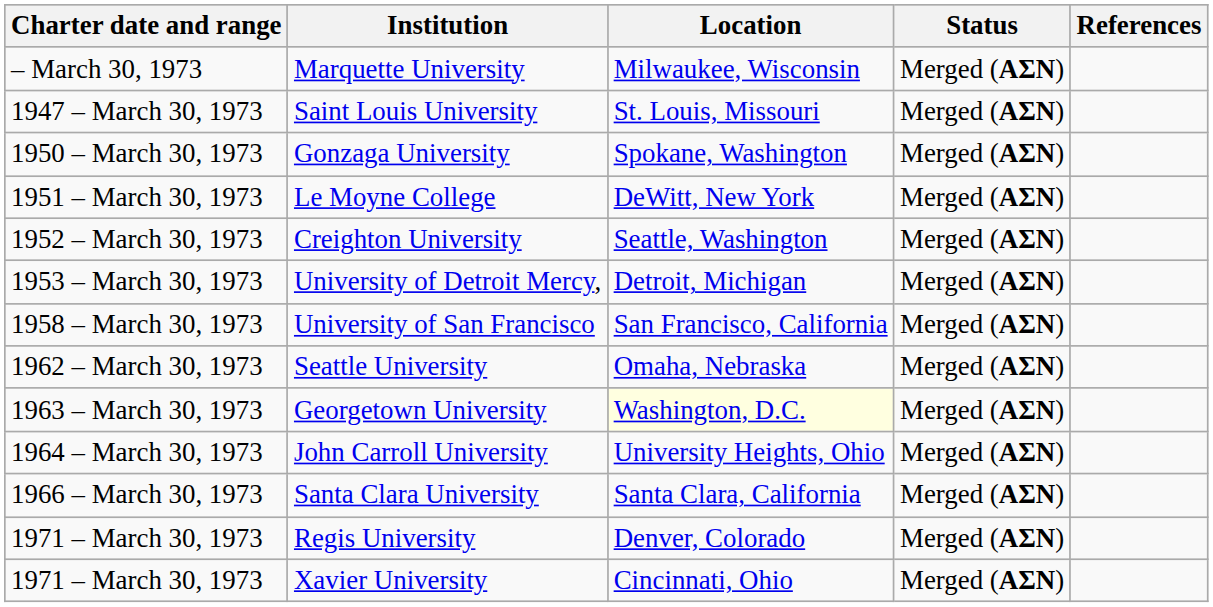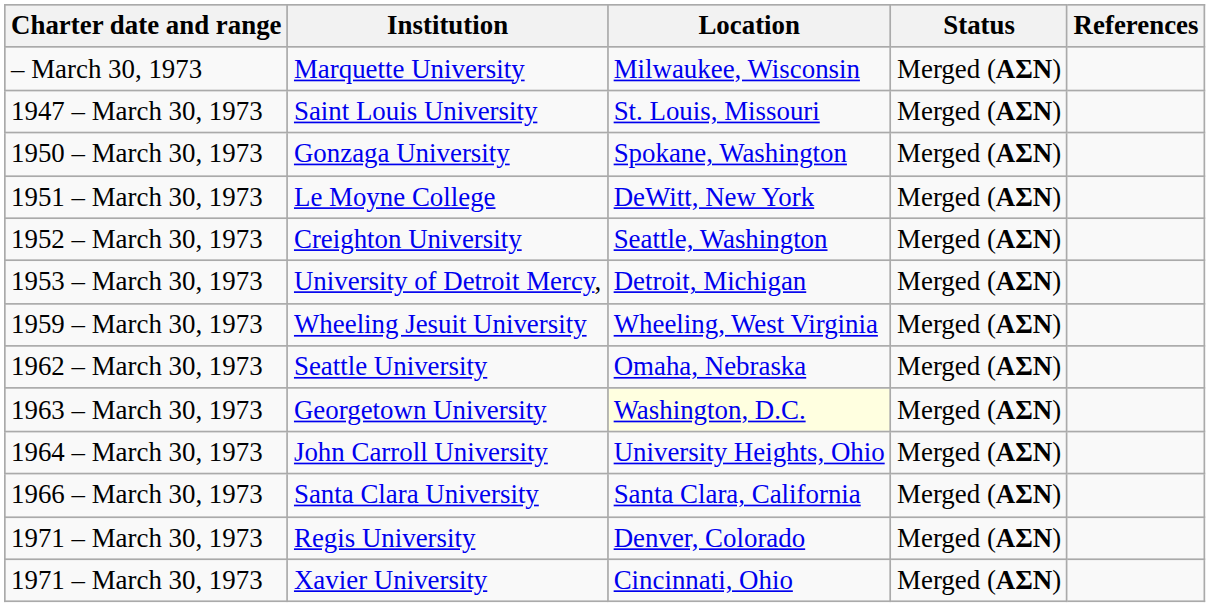- row: 1958 – March 30, 1973 | University of San Francisco | San Francisco, California | Merged (ΑΣΝ)
+ row: 1959 – March 30, 1973 | Wheeling Jesuit University | Wheeling, West Virginia | Merged (ΑΣΝ)
